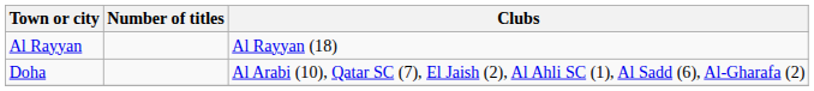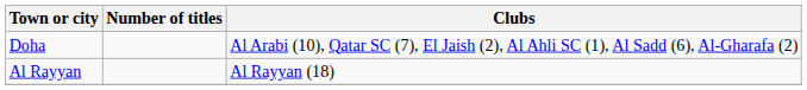rows swapped: Doha <-> Al Rayyan
